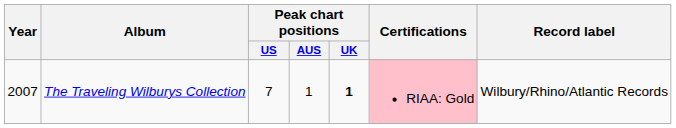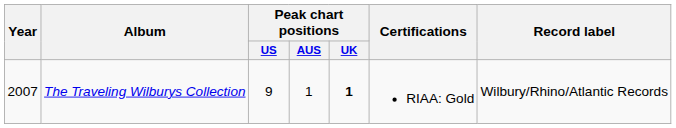The Traveling Wilburys Collection | Peak chart positions / US: 7 -> 9
The Traveling Wilburys Collection | Certifications: pink background -> no background
